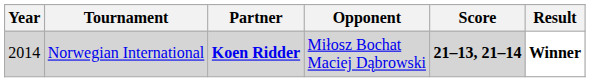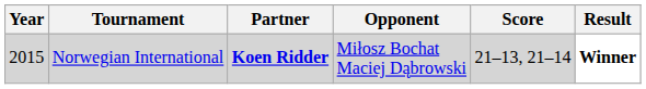Norwegian International | Year: 2014 -> 2015
Norwegian International | Score: bold -> normal
